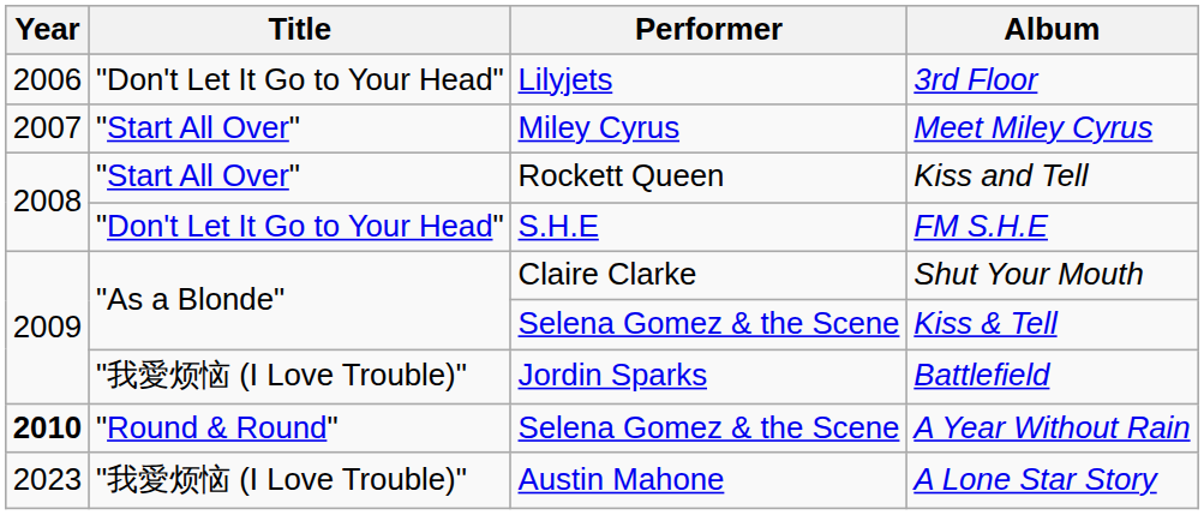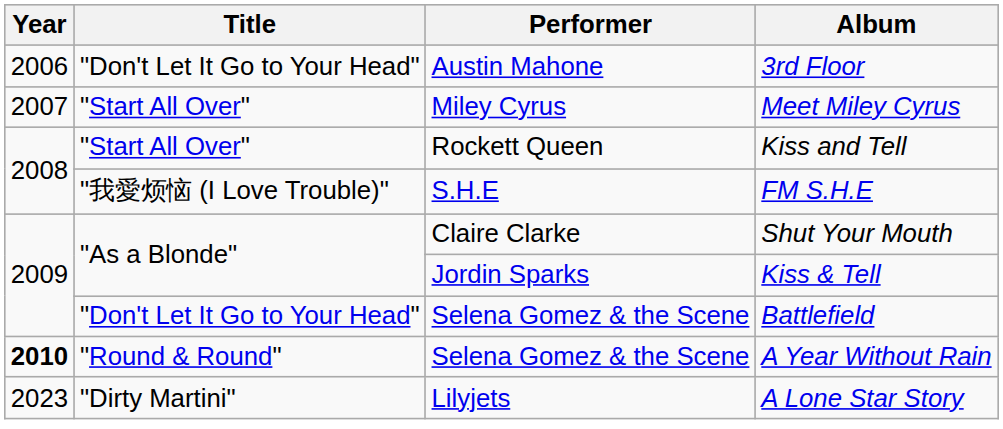3rd Floor | Performer: Lilyjets -> Austin Mahone
FM S.H.E | Title: "Don't Let It Go to Your Head" -> "我愛烦恼 (I Love Trouble)"
Kiss & Tell | Performer: Selena Gomez & the Scene -> Jordin Sparks
Battlefield | Title: "我愛烦恼 (I Love Trouble)" -> "Don't Let It Go to Your Head"
Battlefield | Performer: Jordin Sparks -> Selena Gomez & the Scene
A Lone Star Story | Title: "我愛烦恼 (I Love Trouble)" -> "Dirty Martini"
A Lone Star Story | Performer: Austin Mahone -> Lilyjets
